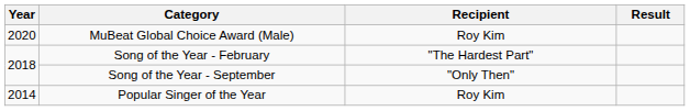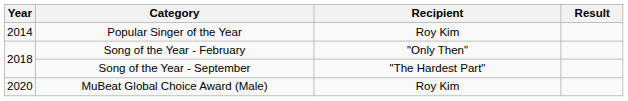rows swapped: Popular Singer of the Year <-> MuBeat Global Choice Award (Male)
Song of the Year - February | Recipient: "The Hardest Part" -> "Only Then"
Song of the Year - September | Recipient: "Only Then" -> "The Hardest Part"
